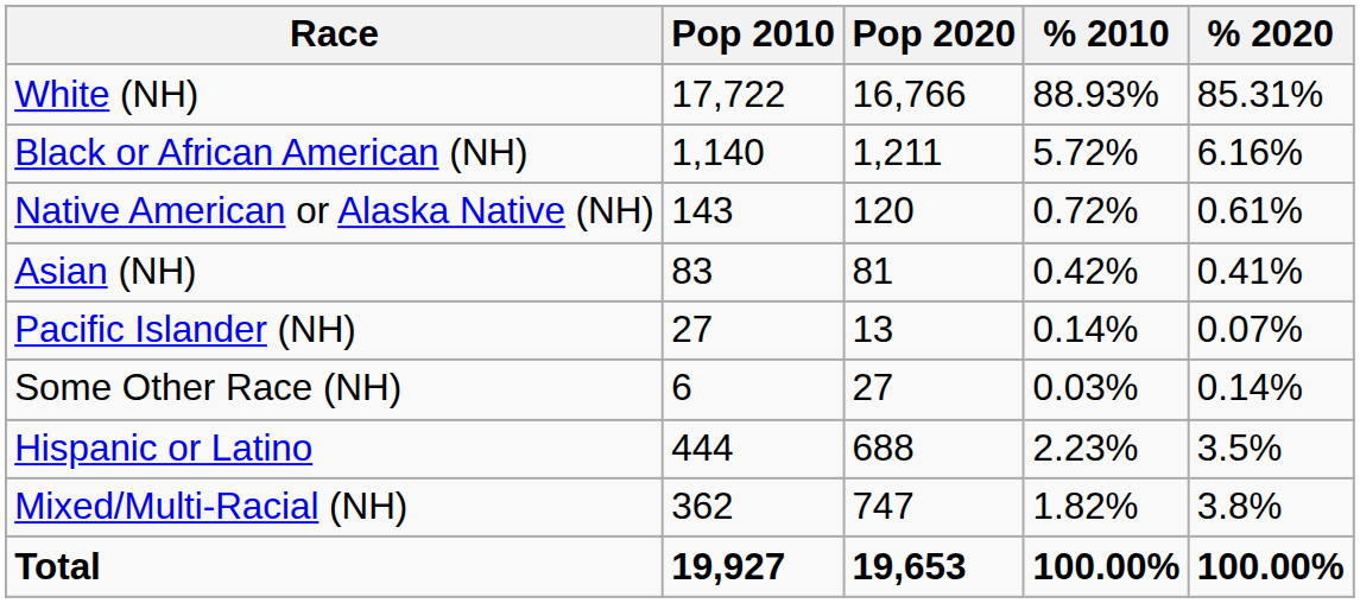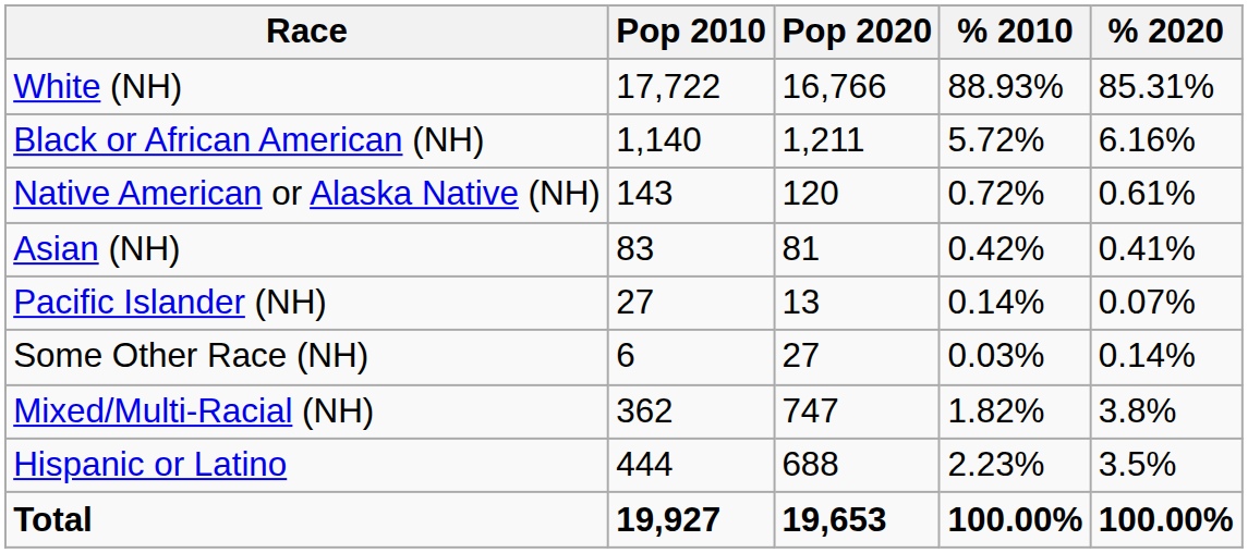rows swapped: Mixed/Multi-Racial (NH) <-> Hispanic or Latino
